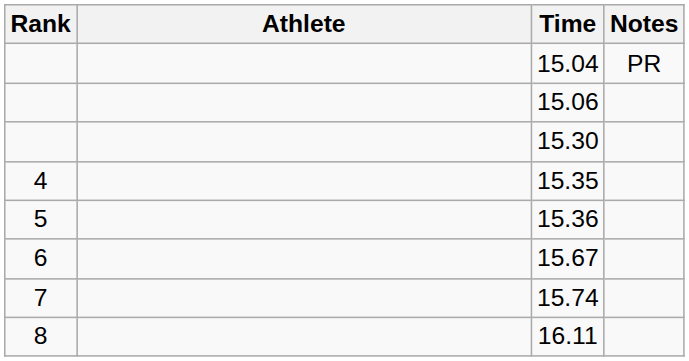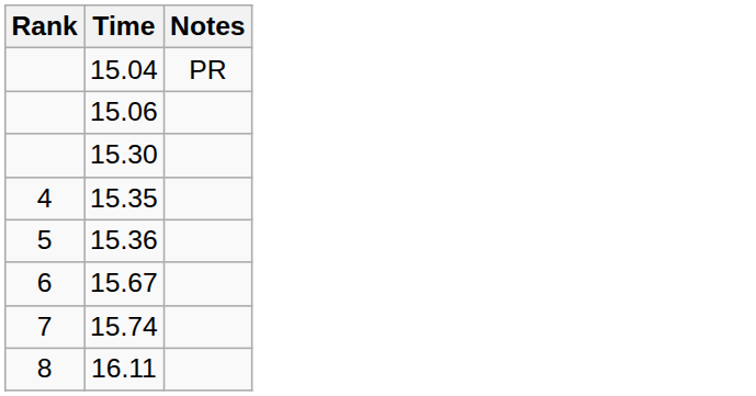- column: Athlete
